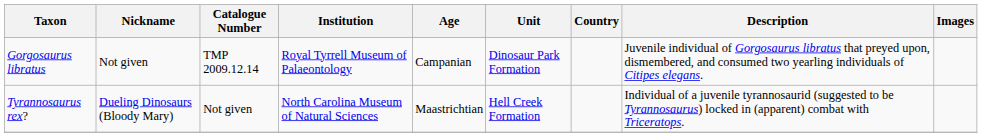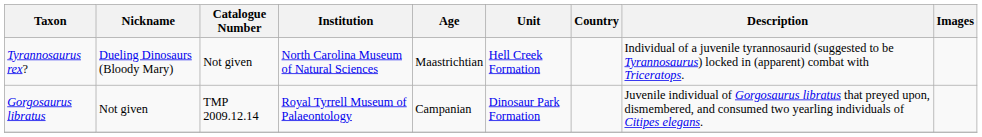rows swapped: Gorgosaurus libratus <-> Tyrannosaurus rex?
